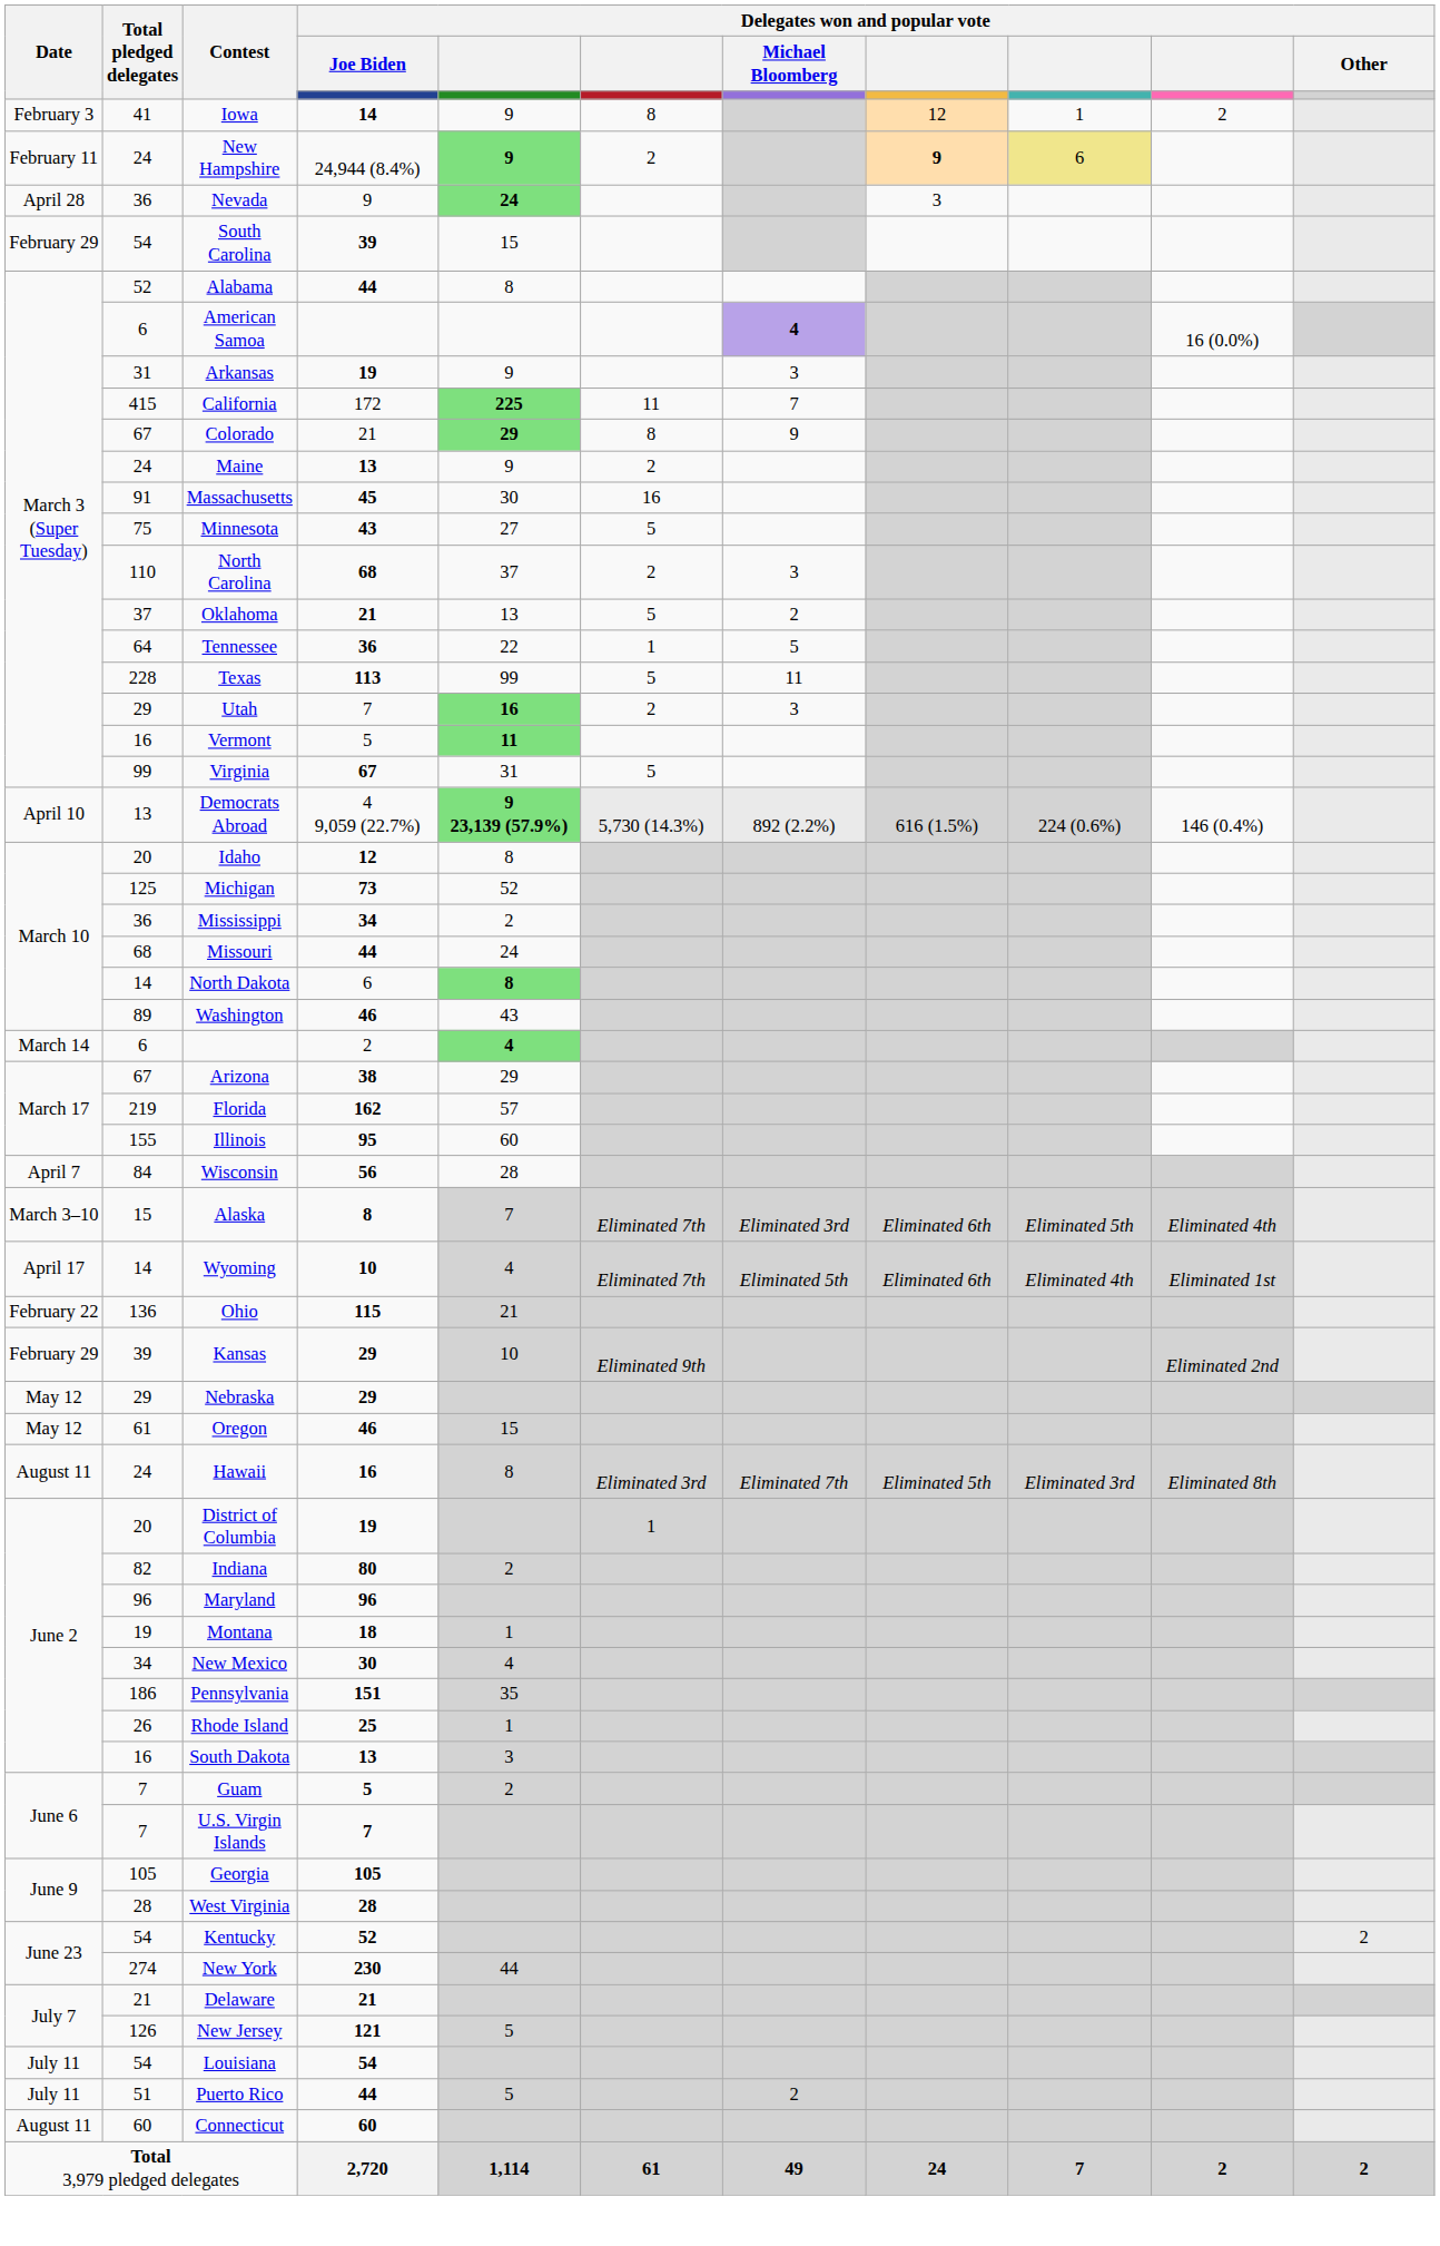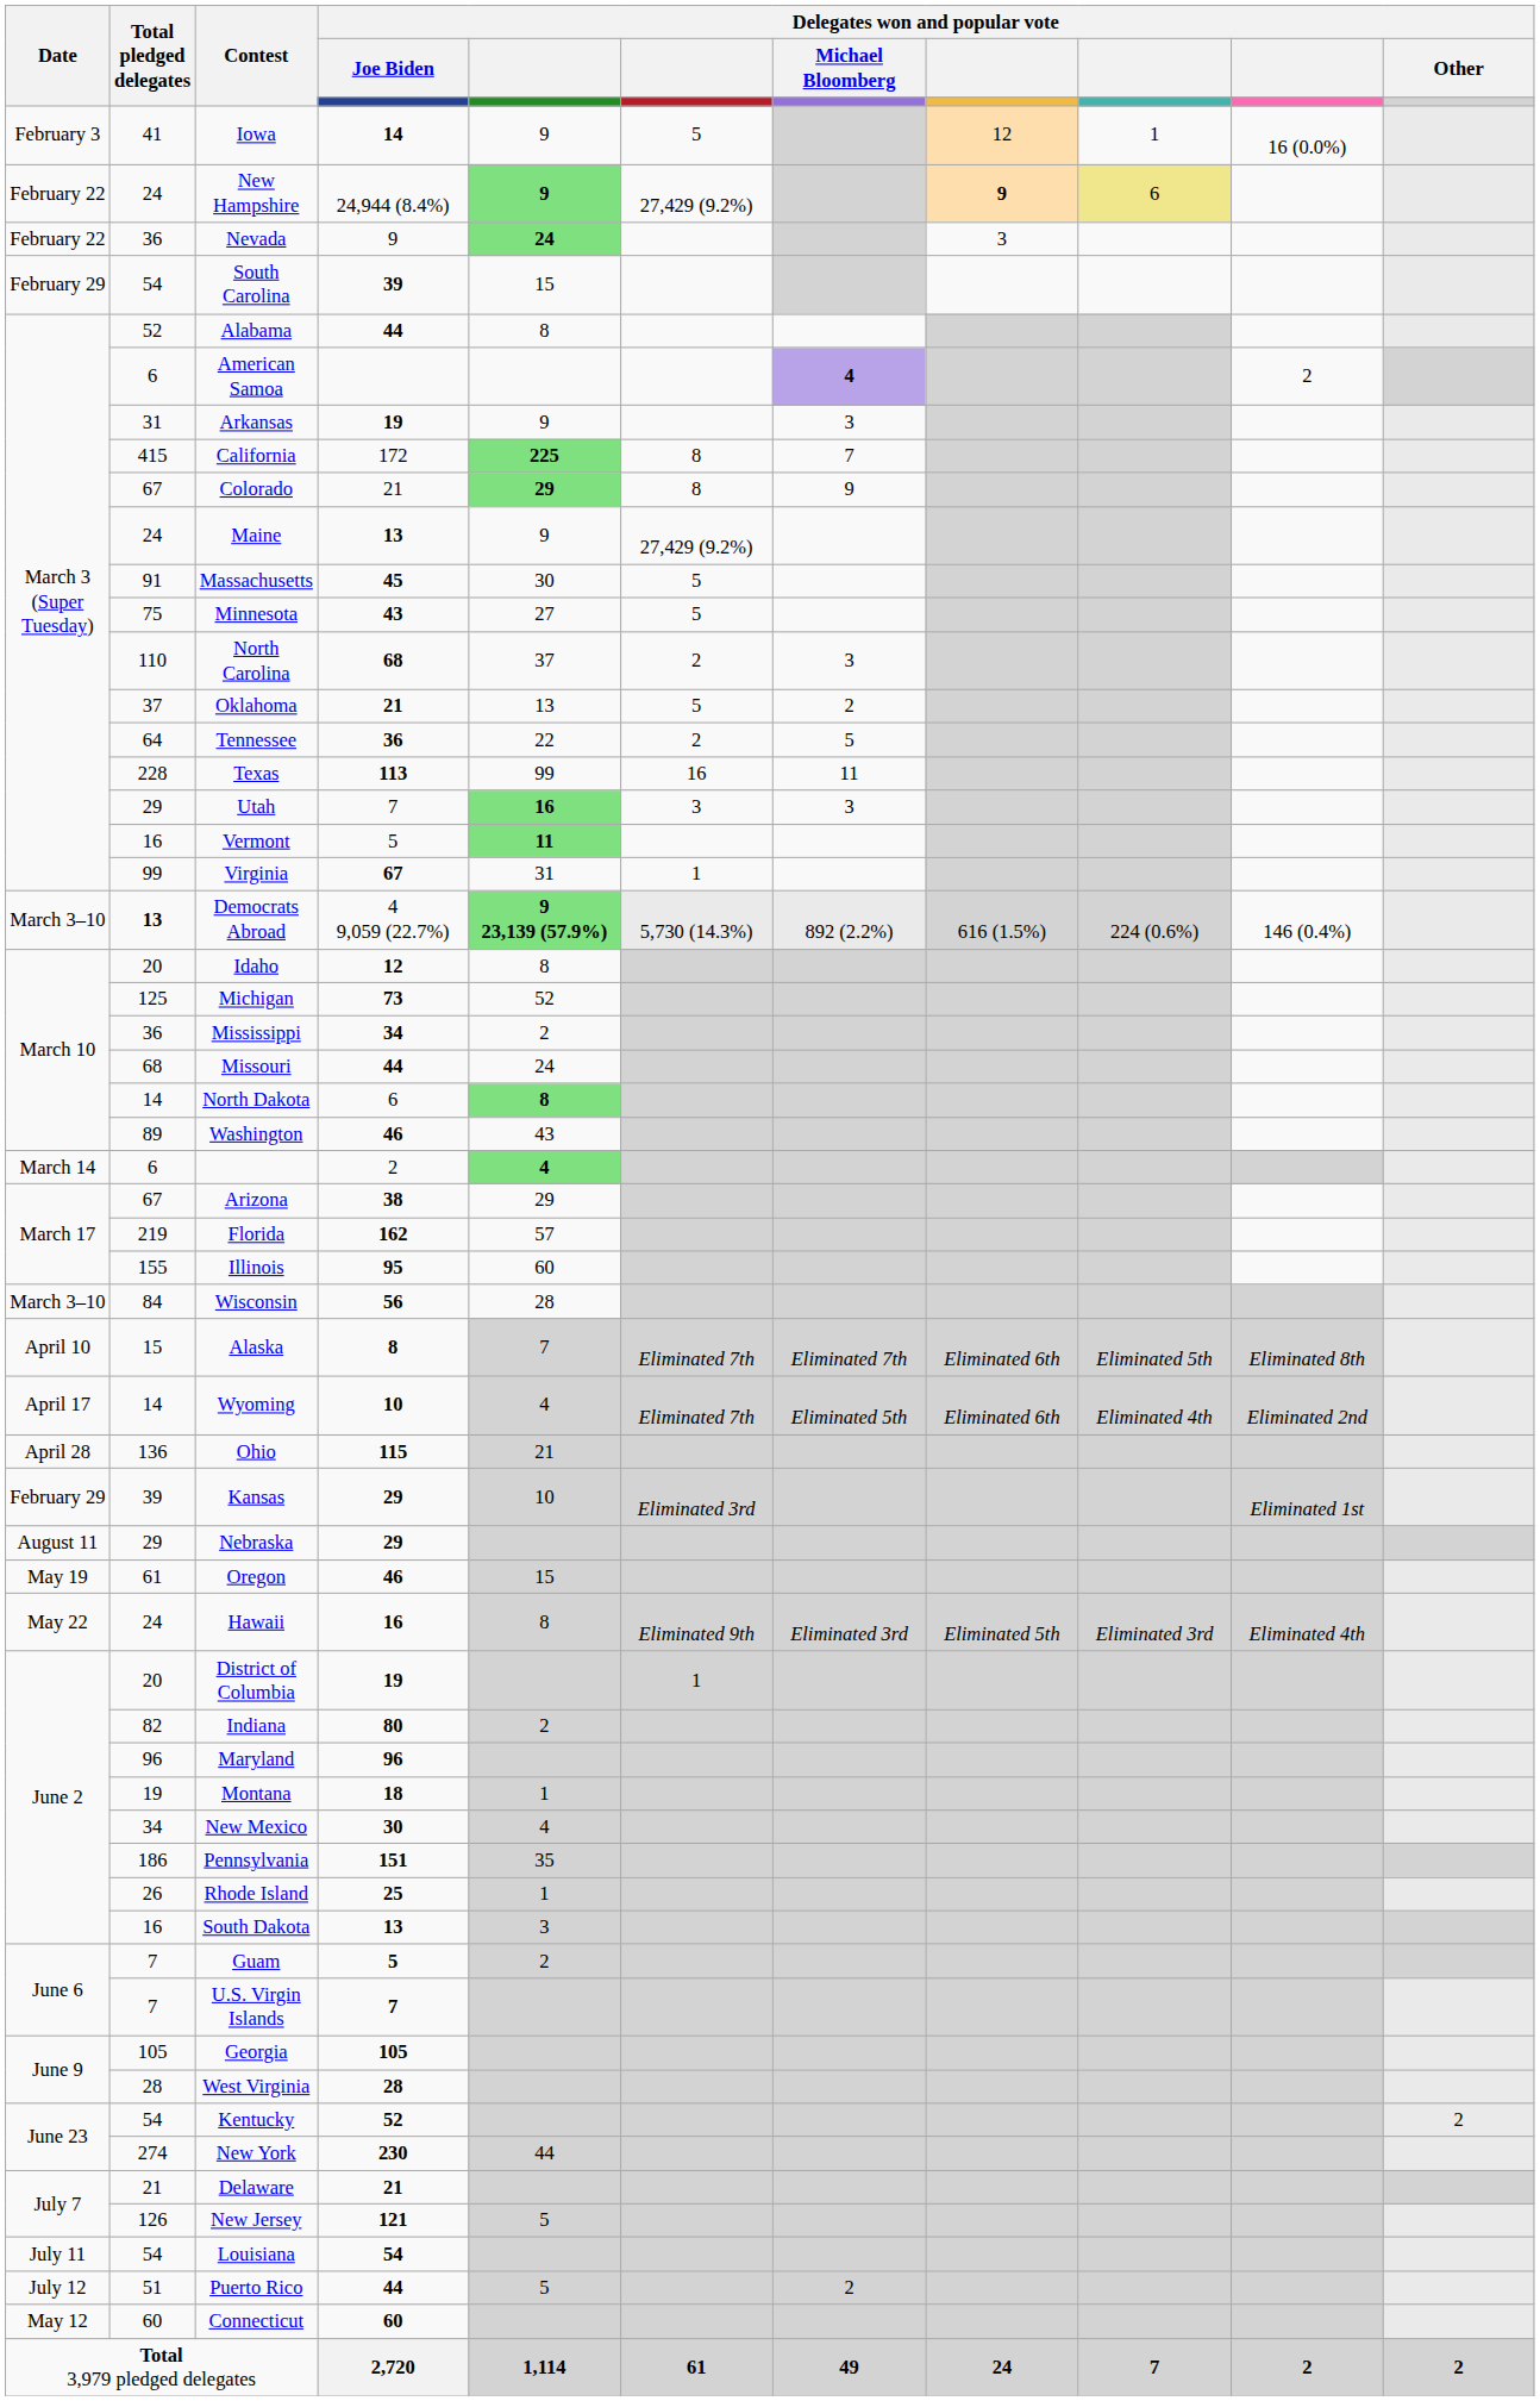Iowa | column 6: 8 -> 5
Iowa | column 10: 2 -> 16 (0.0%)
New Hampshire | Date: February 11 -> February 22
New Hampshire | column 6: 2 -> 27,429 (9.2%)
Nevada | Date: April 28 -> February 22
American Samoa | column 10: 16 (0.0%) -> 2
California | column 6: 11 -> 8
Maine | column 6: 2 -> 27,429 (9.2%)
Massachusetts | column 6: 16 -> 5
Tennessee | column 6: 1 -> 2
Texas | column 6: 5 -> 16
Utah | column 6: 2 -> 3
Virginia | column 6: 5 -> 1
Democrats Abroad | Date: April 10 -> March 3–10
Democrats Abroad | Total pledged delegates: normal -> bold
Wisconsin | Date: April 7 -> March 3–10
Alaska | Date: March 3–10 -> April 10
Alaska | Delegates won and popular vote / Michael Bloomberg: Eliminated 3rd -> Eliminated 7th
Alaska | column 10: Eliminated 4th -> Eliminated 8th
Wyoming | column 10: Eliminated 1st -> Eliminated 2nd
Ohio | Date: February 22 -> April 28
Kansas | column 6: Eliminated 9th -> Eliminated 3rd
Kansas | column 10: Eliminated 2nd -> Eliminated 1st
Nebraska | Date: May 12 -> August 11
Oregon | Date: May 12 -> May 19
Hawaii | Date: August 11 -> May 22
Hawaii | column 6: Eliminated 3rd -> Eliminated 9th
Hawaii | Delegates won and popular vote / Michael Bloomberg: Eliminated 7th -> Eliminated 3rd
Hawaii | column 10: Eliminated 8th -> Eliminated 4th
Puerto Rico | Date: July 11 -> July 12
Connecticut | Date: August 11 -> May 12
